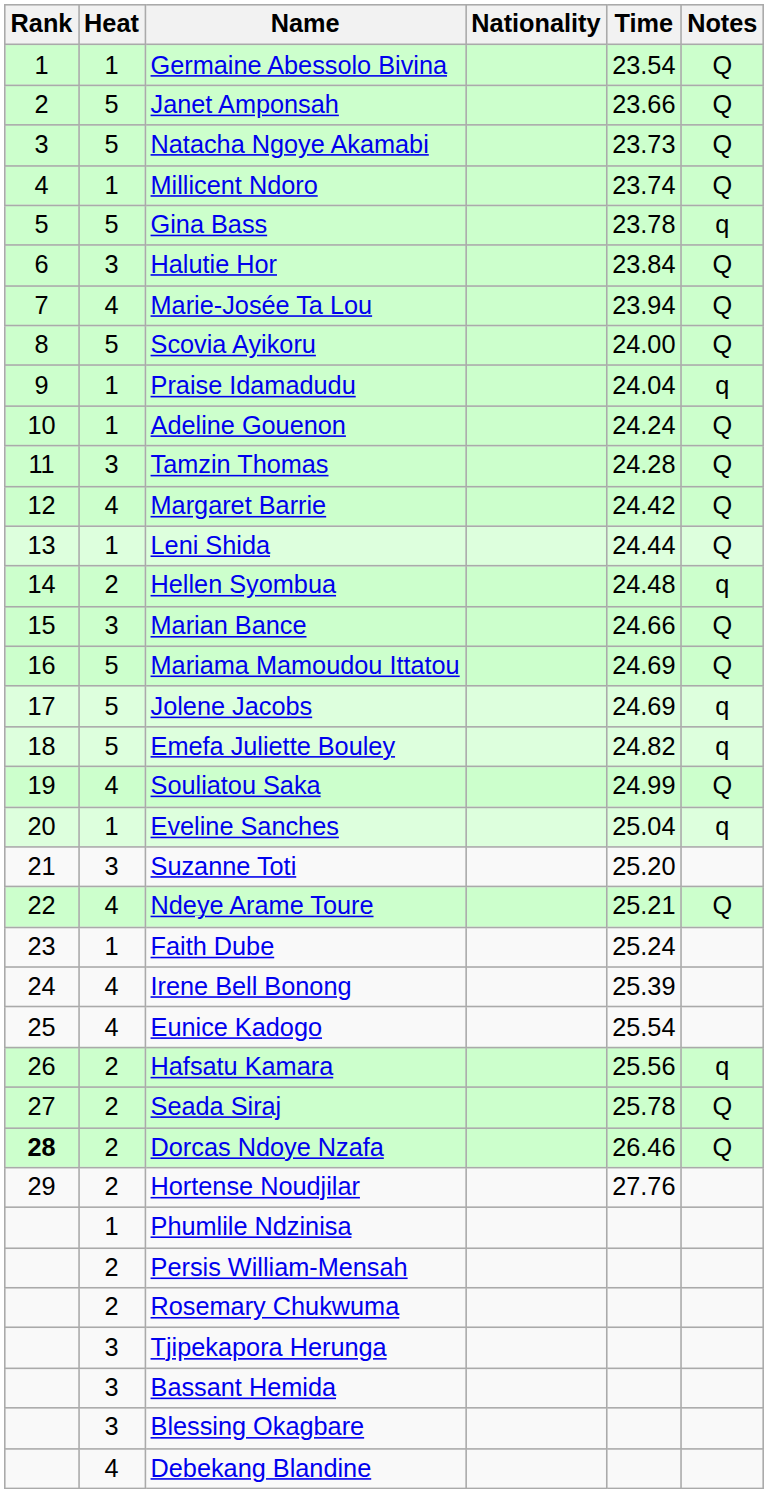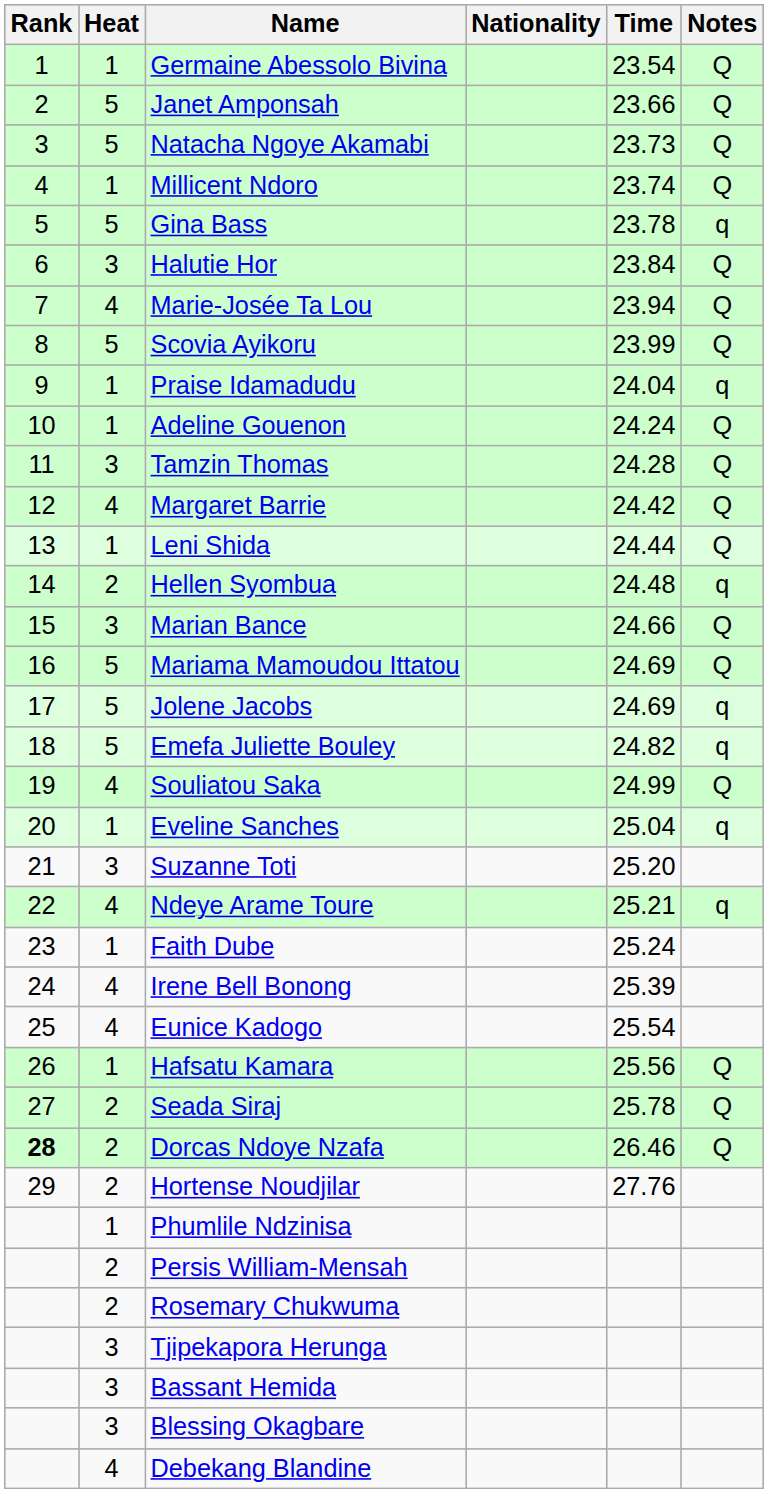Scovia Ayikoru | Time: 24.00 -> 23.99
Ndeye Arame Toure | Notes: Q -> q
Hafsatu Kamara | Heat: 2 -> 1
Hafsatu Kamara | Notes: q -> Q
